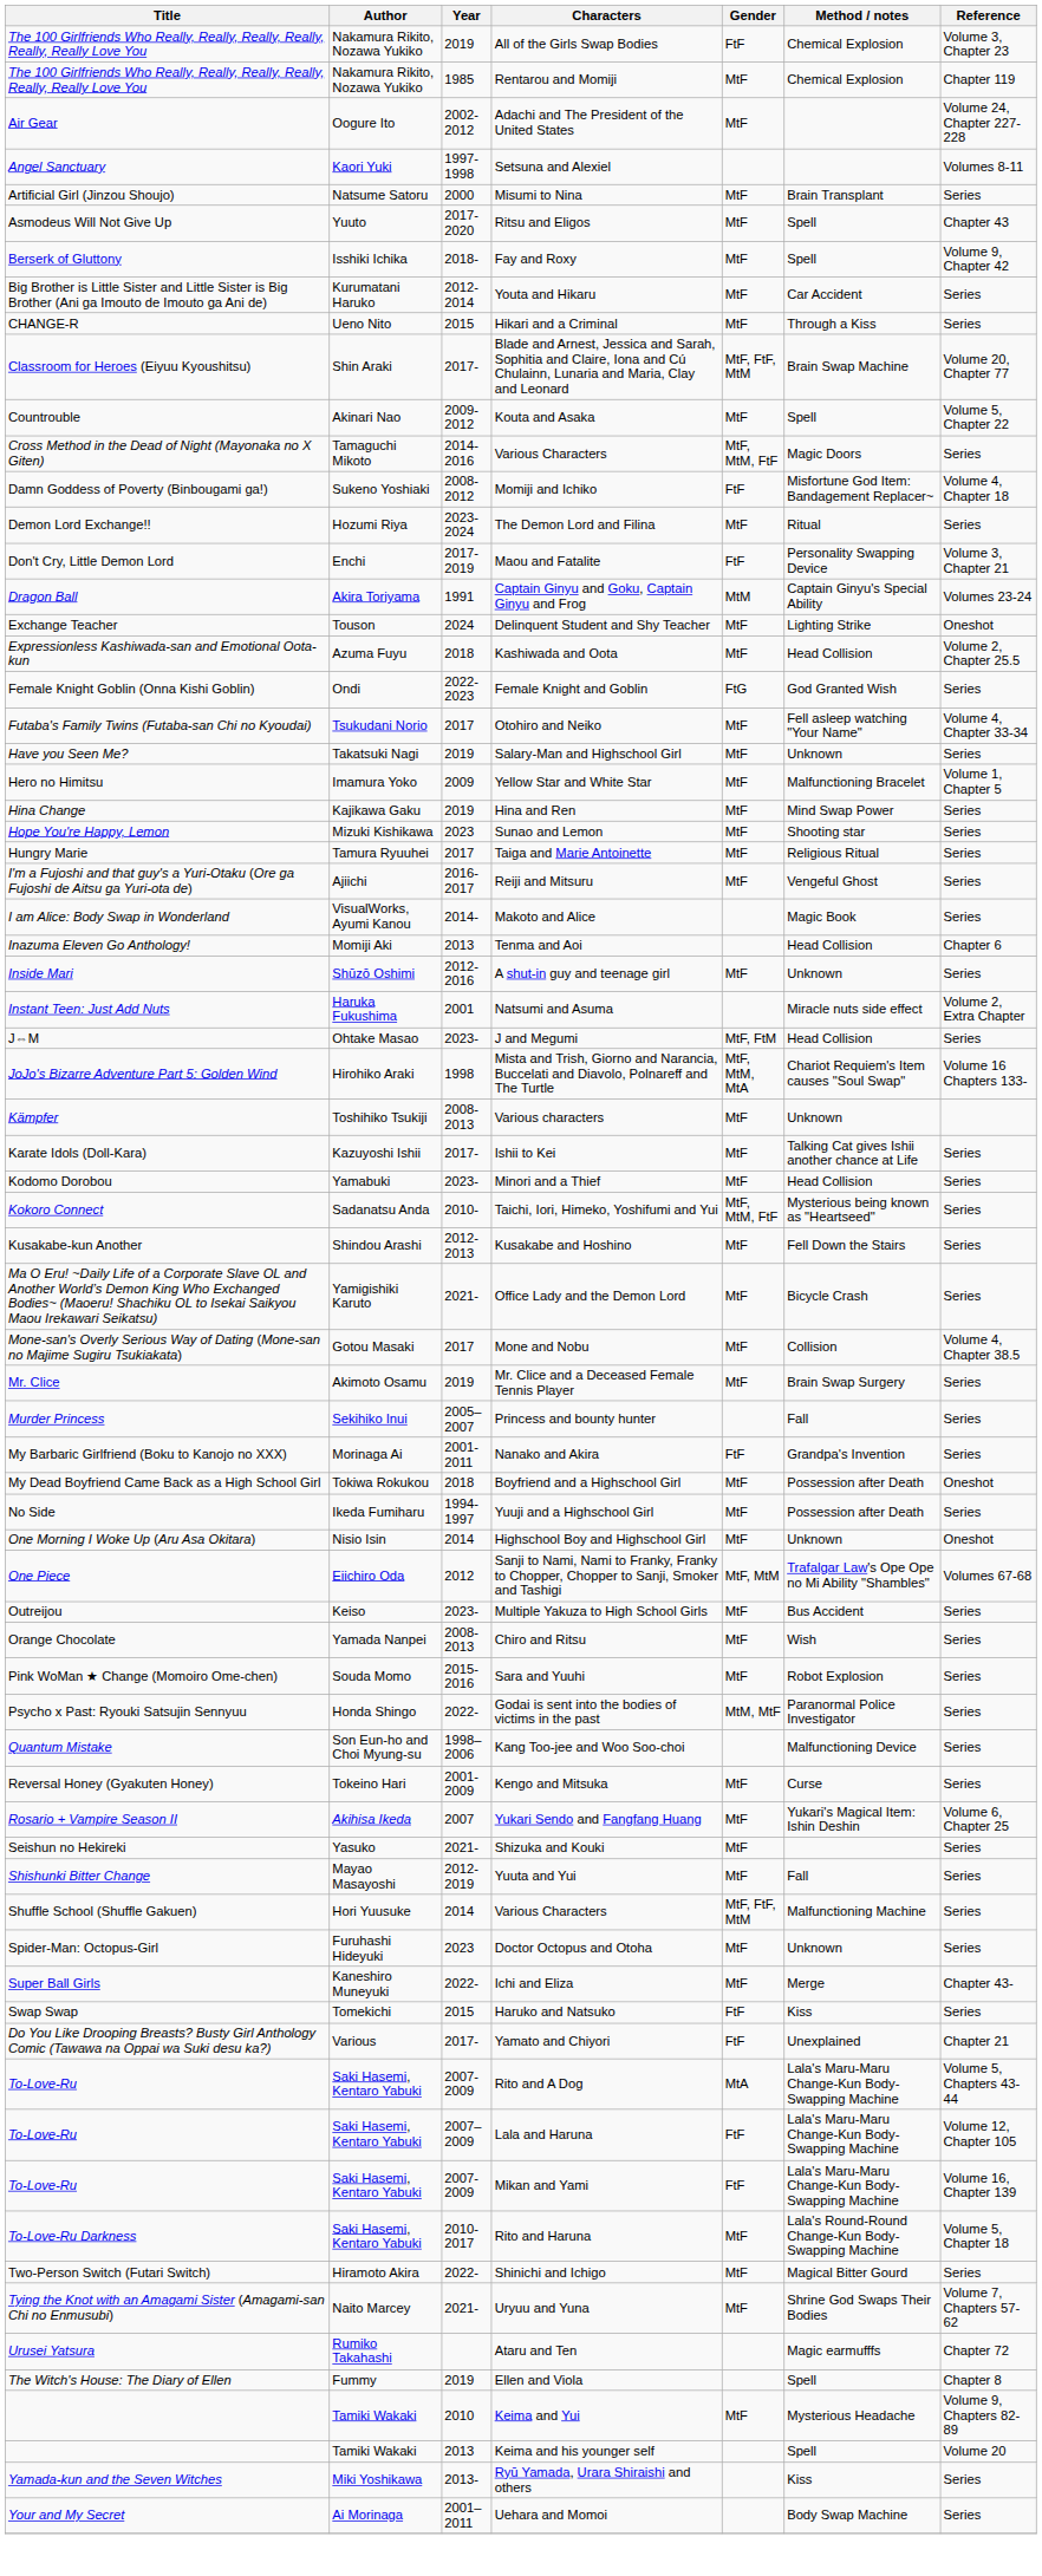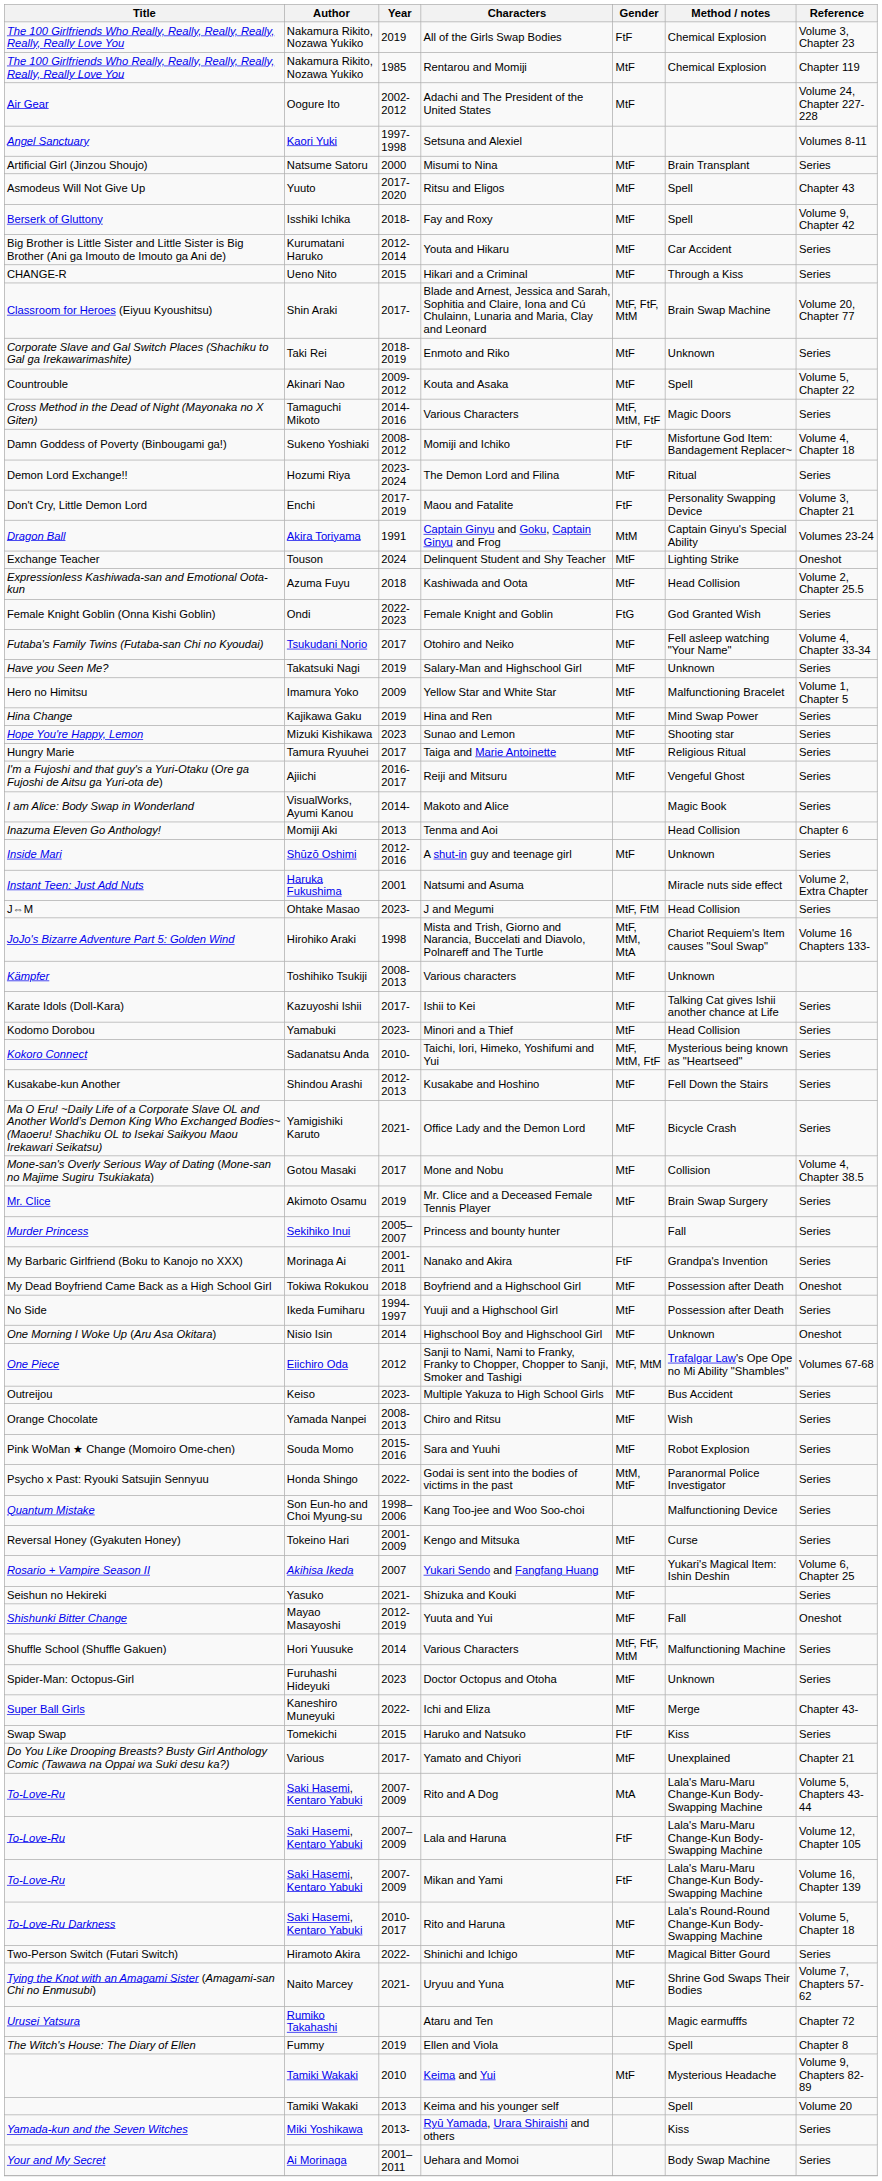+ row: Corporate Slave and Gal Switch Places (Shachiku to Gal ga Irekawarimashite) | Taki Rei | 2018-2019 | Enmoto and Riko | MtF | Unknown | Series
Yuuta and Yui | Reference: Series -> Oneshot
Yamato and Chiyori | Gender: FtF -> MtF
